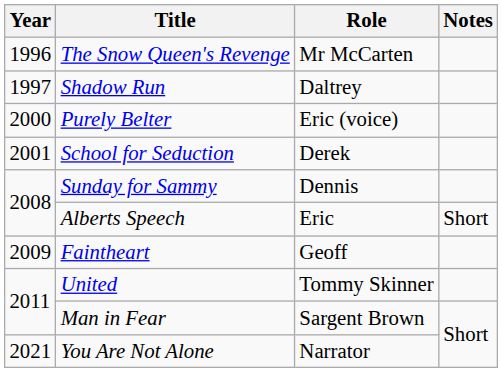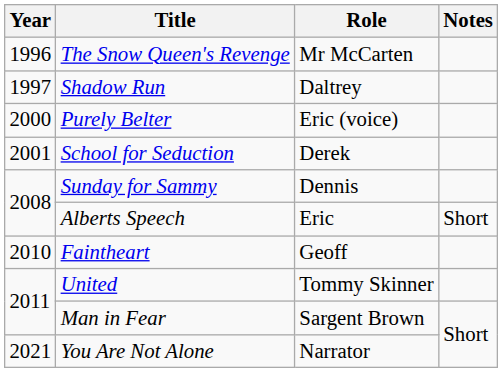Faintheart | Year: 2009 -> 2010
